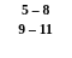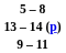+ row: 13 – 14 (p)
